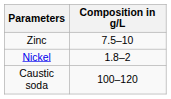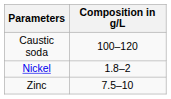rows swapped: Zinc <-> Caustic soda
